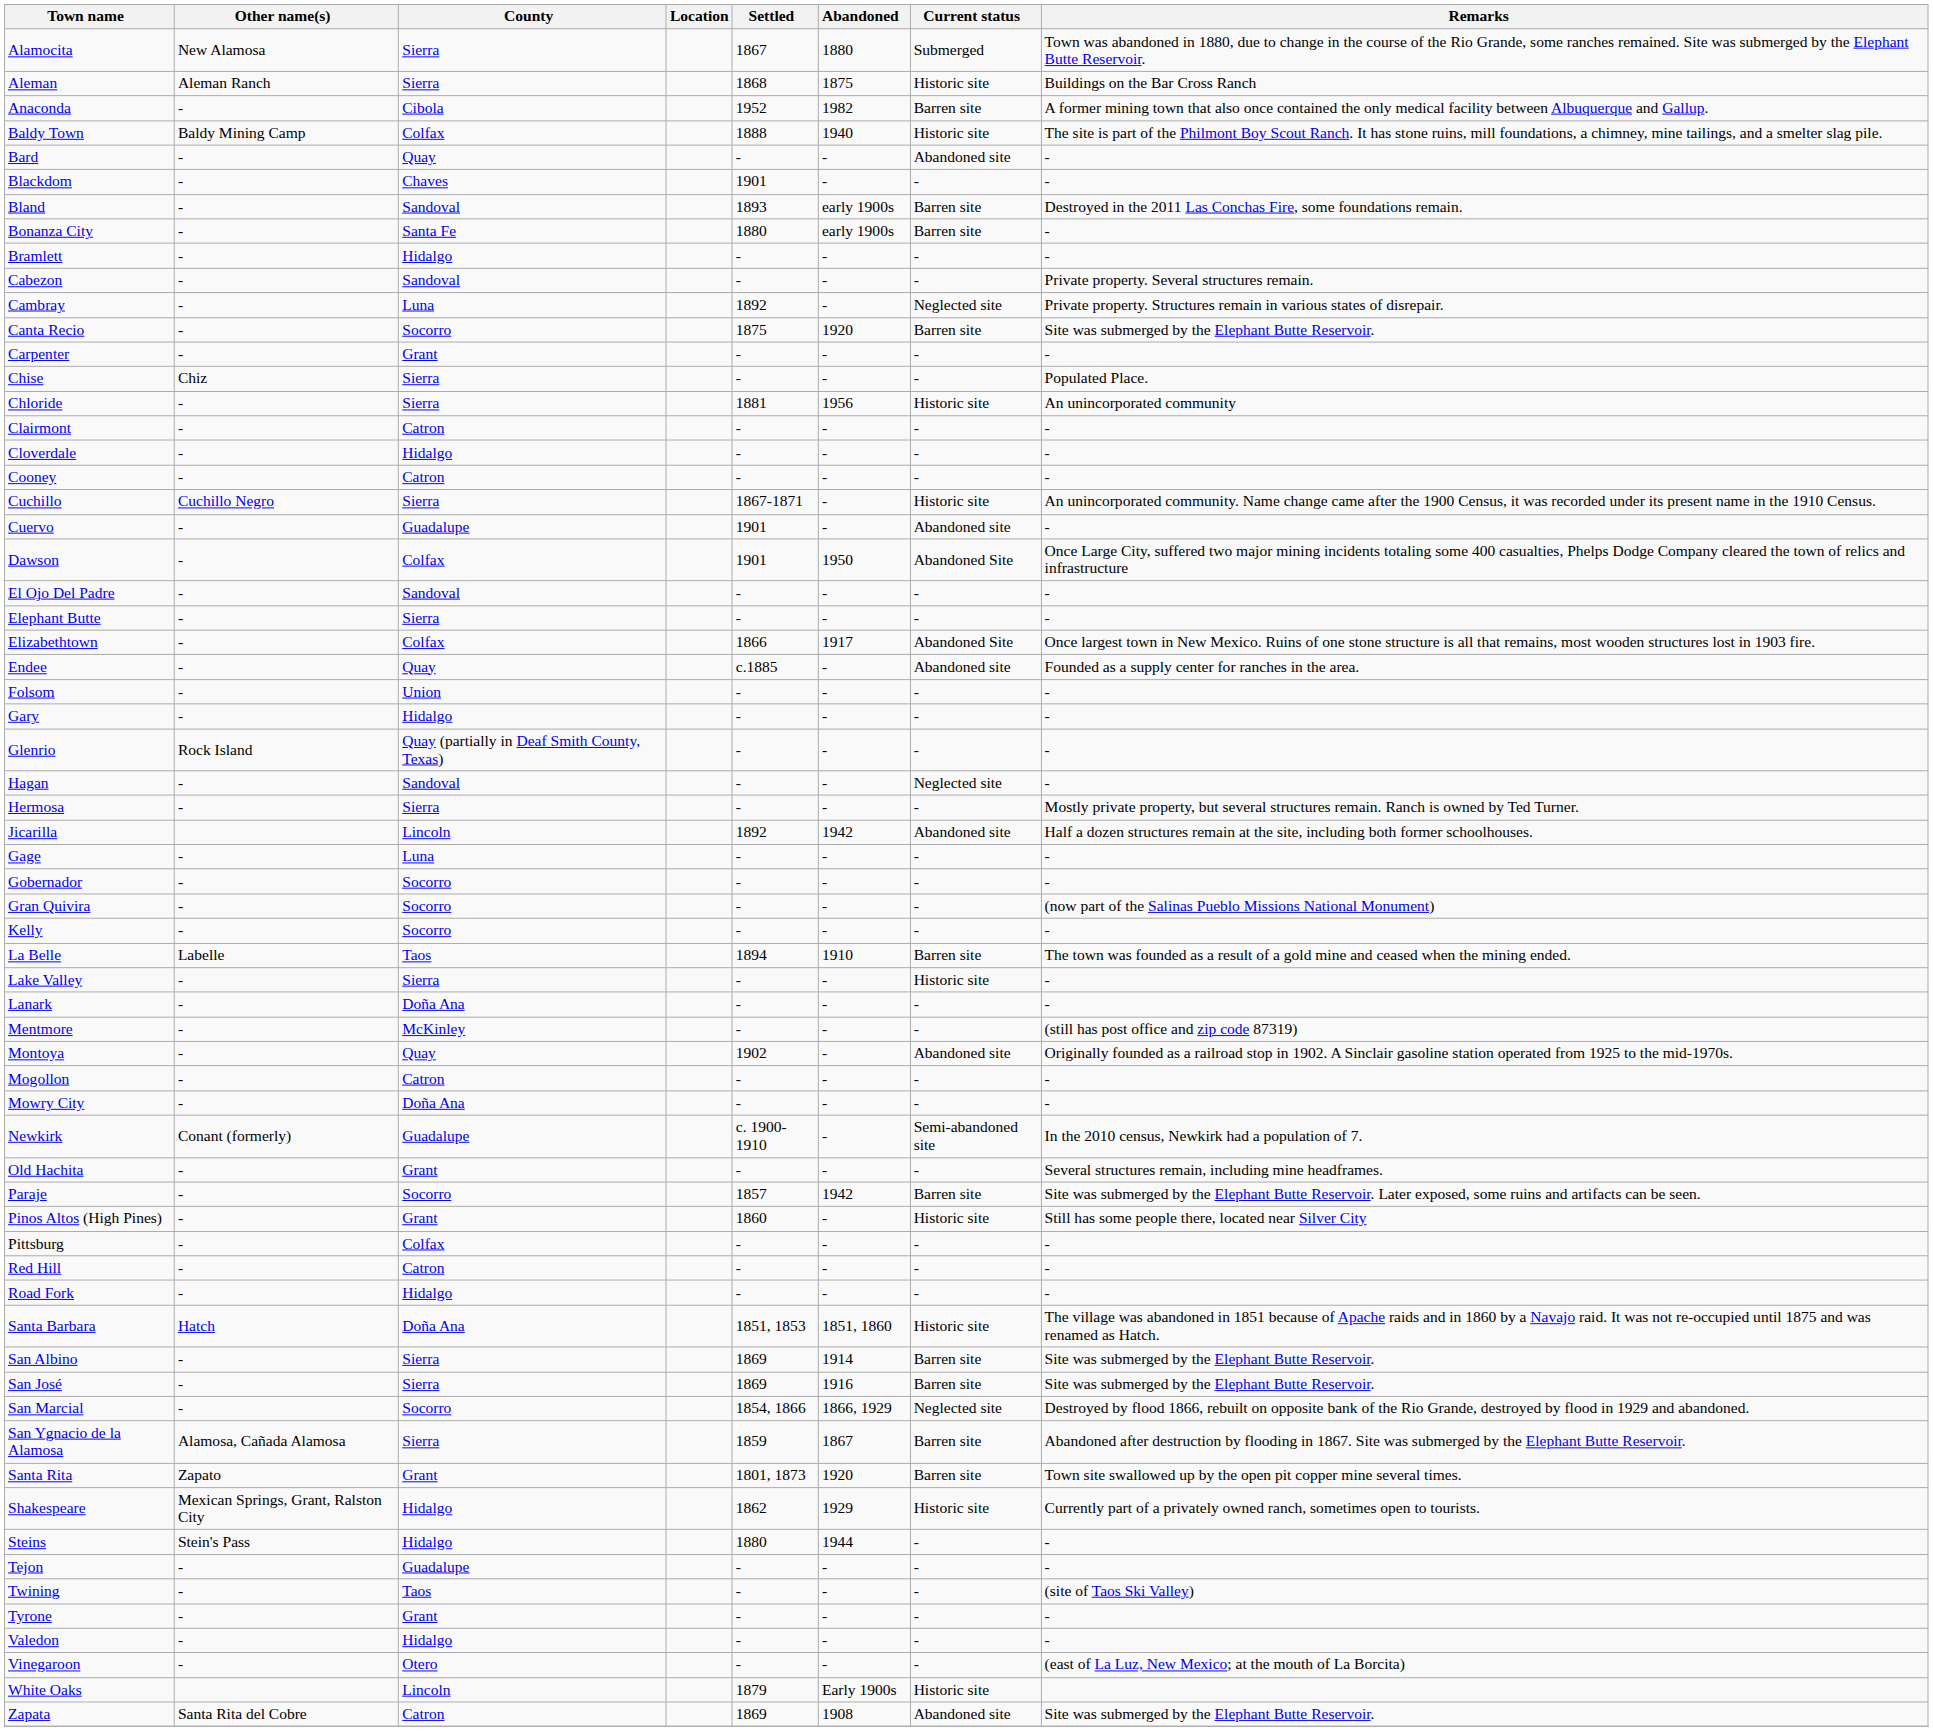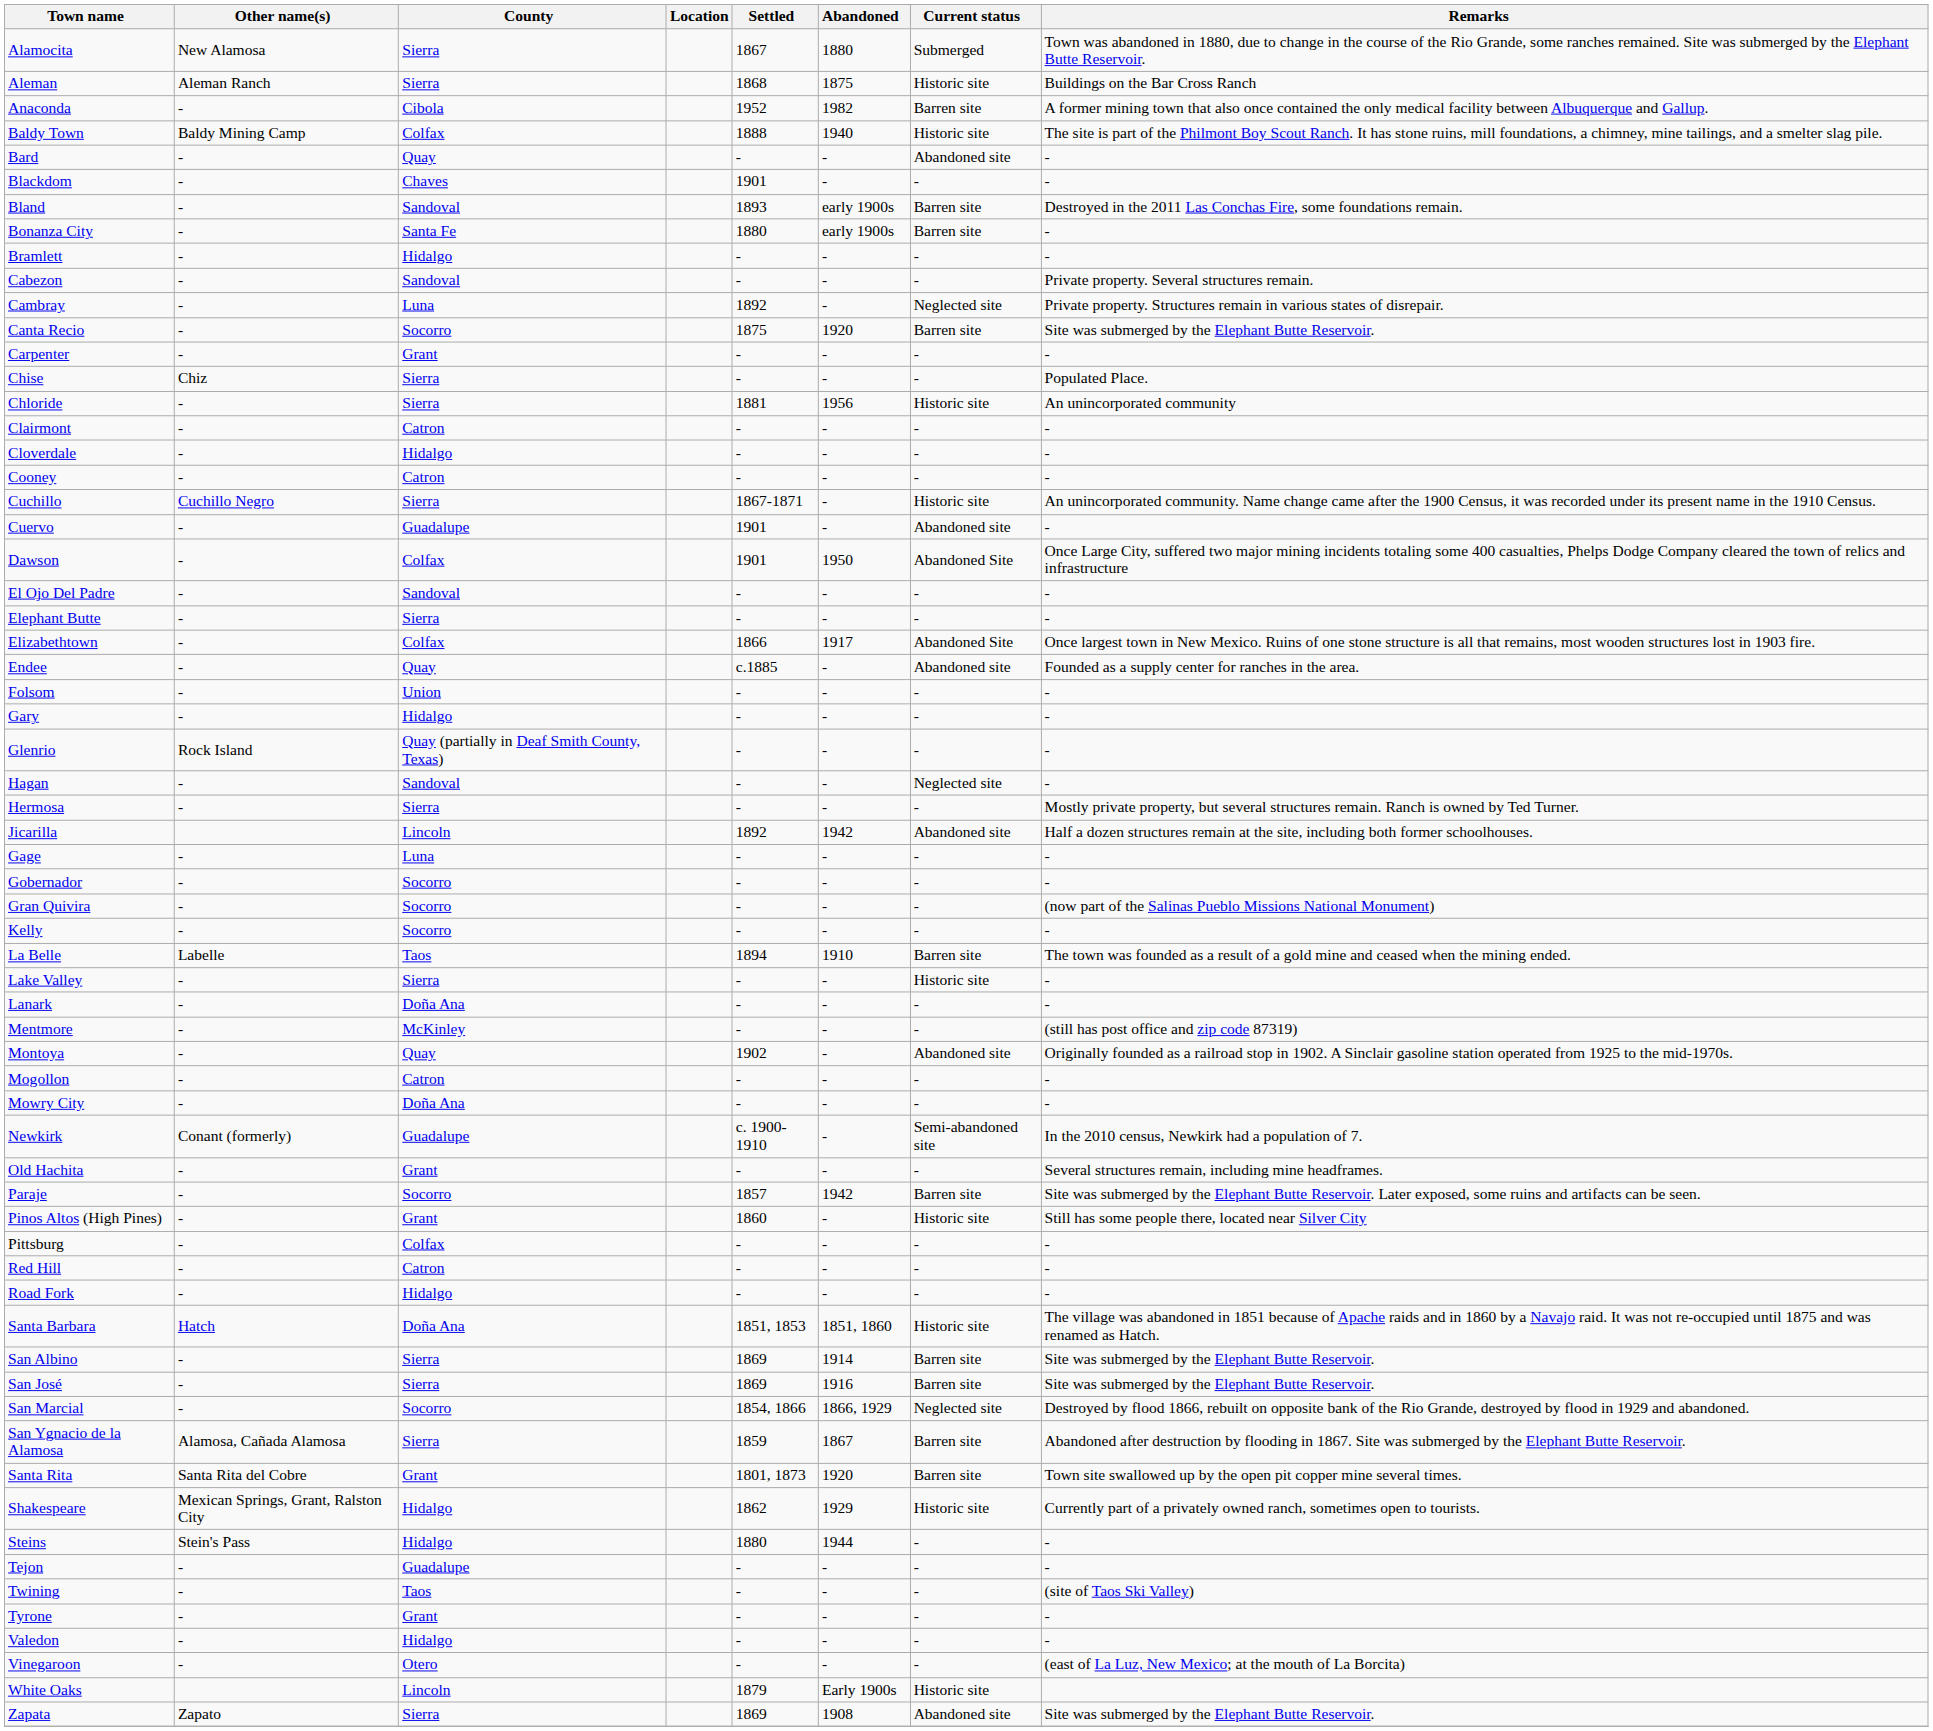Santa Rita | Other name(s): Zapato -> Santa Rita del Cobre
Zapata | Other name(s): Santa Rita del Cobre -> Zapato
Zapata | County: Catron -> Sierra
